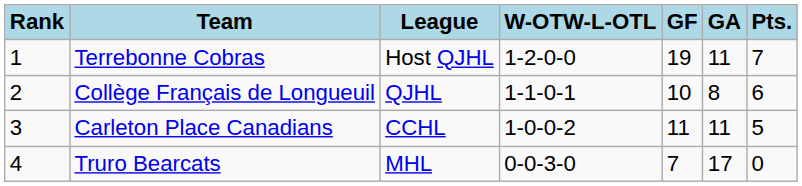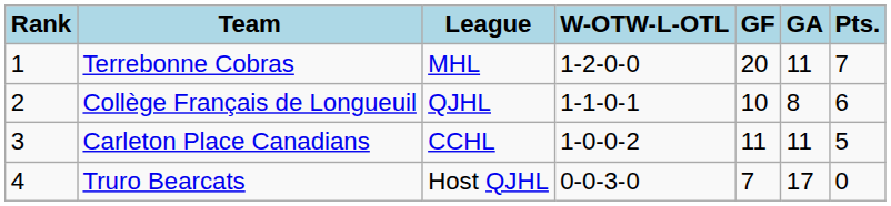Terrebonne Cobras | League: Host QJHL -> MHL
Terrebonne Cobras | GF: 19 -> 20
Truro Bearcats | League: MHL -> Host QJHL
